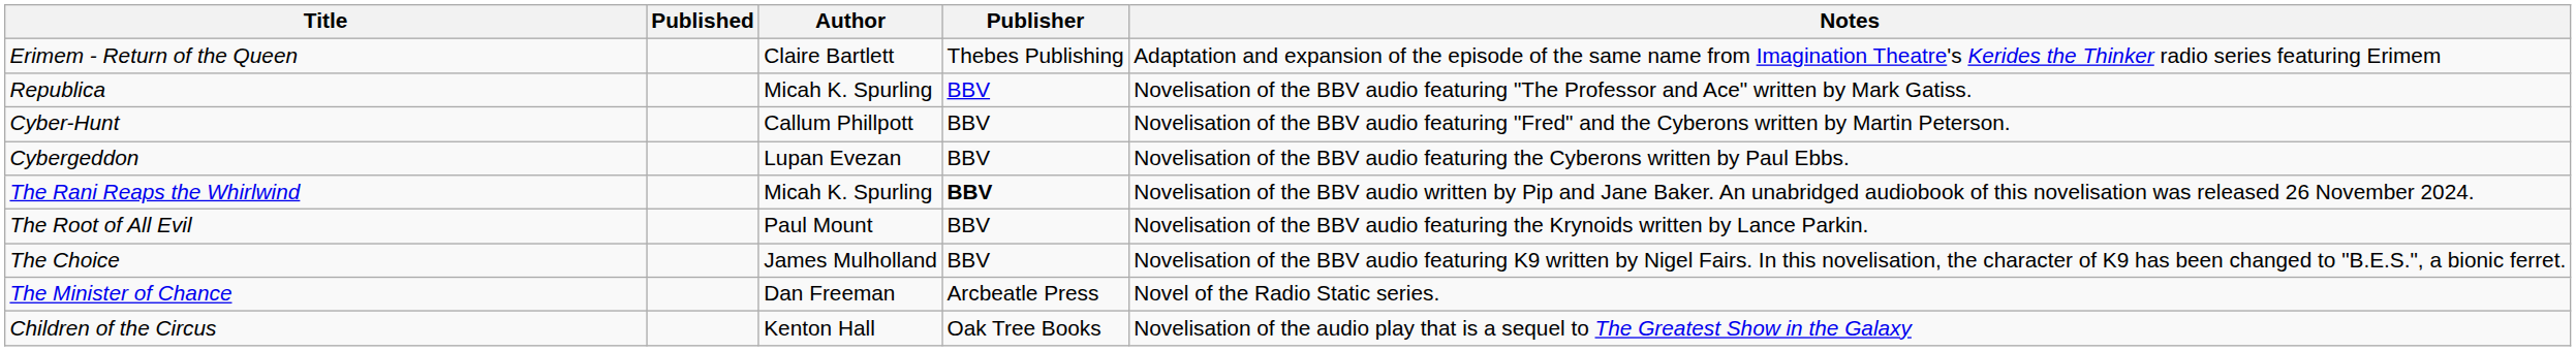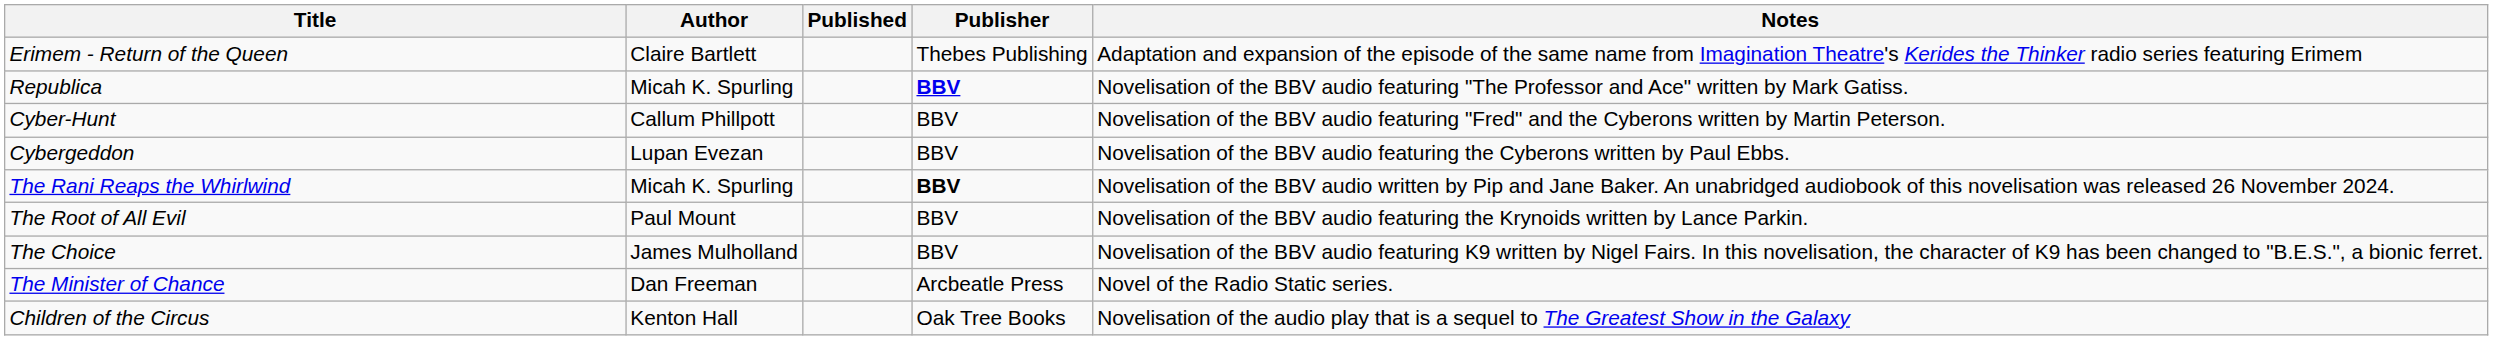columns swapped: Author <-> Published
Republica | Publisher: normal -> bold
